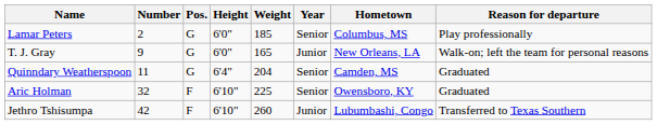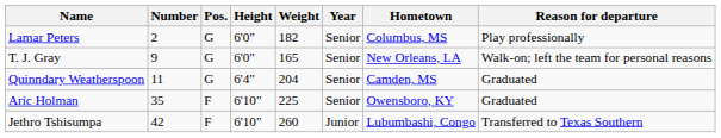Lamar Peters | Weight: 185 -> 182
T. J. Gray | Year: Junior -> Senior
Aric Holman | Number: 32 -> 35
